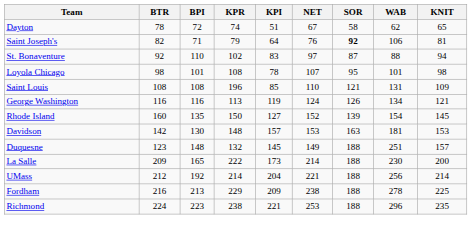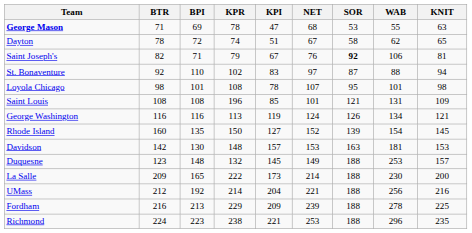+ row: George Mason | 71 | 69 | 78 | 47 | 68 | 53 | 55 | 63
Saint Joseph's | KPI: 64 -> 67
Saint Louis | NET: 110 -> 101
Duquesne | WAB: 251 -> 253
UMass | KNIT: 214 -> 216
Fordham | NET: 238 -> 239
